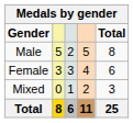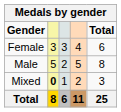rows swapped: Male <-> Female
Mixed | column 2: normal -> bold
